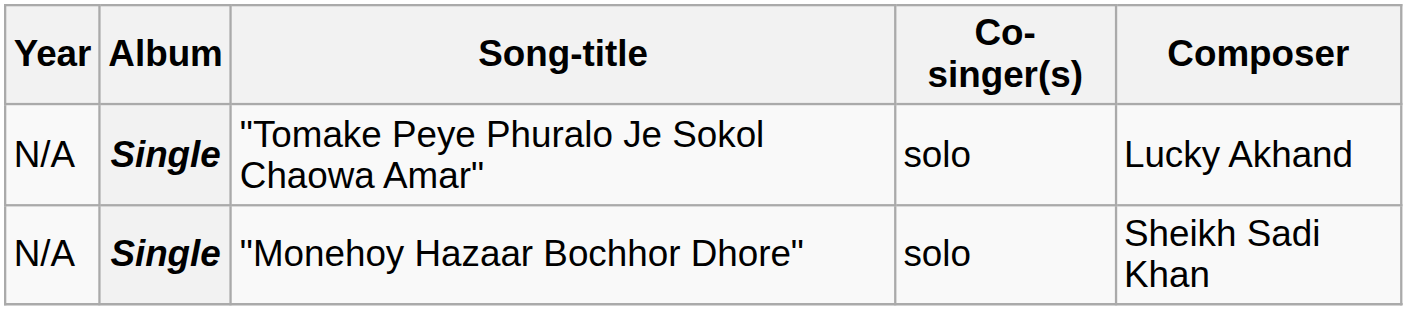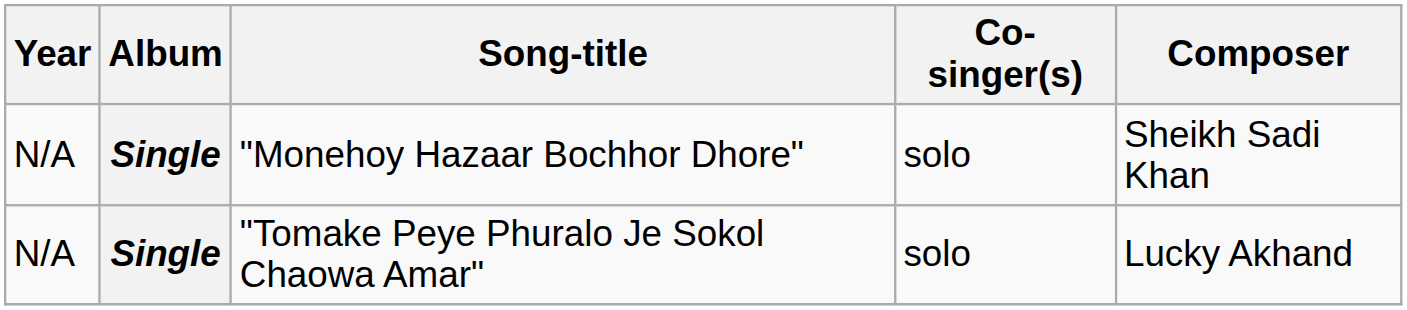rows swapped: "Tomake Peye Phuralo Je Sokol Chaowa Amar" <-> "Monehoy Hazaar Bochhor Dhore"
